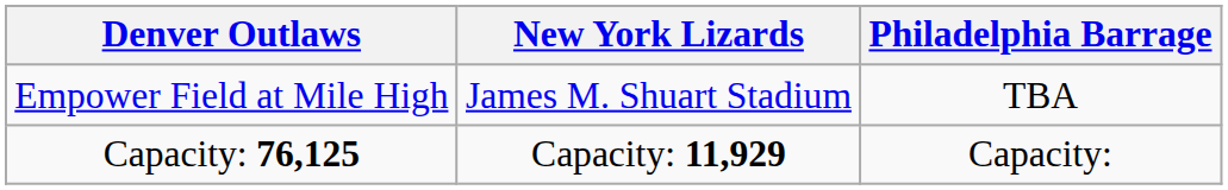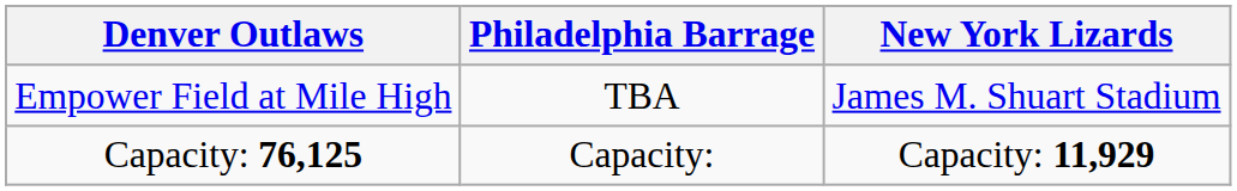columns swapped: New York Lizards <-> Philadelphia Barrage
